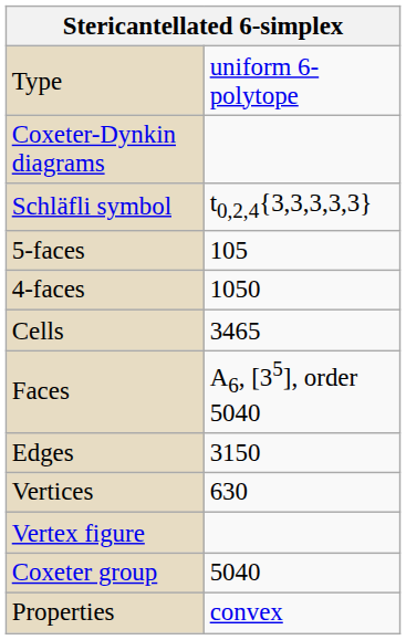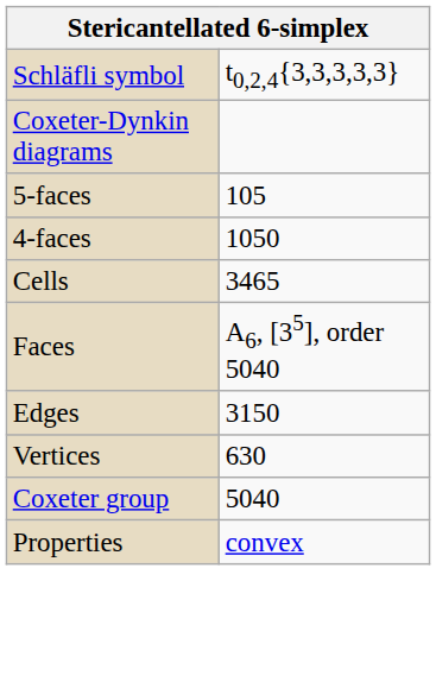- row: Type | uniform 6-polytope
rows swapped: Schläfli symbol <-> Coxeter-Dynkin diagrams
- row: Vertex figure
